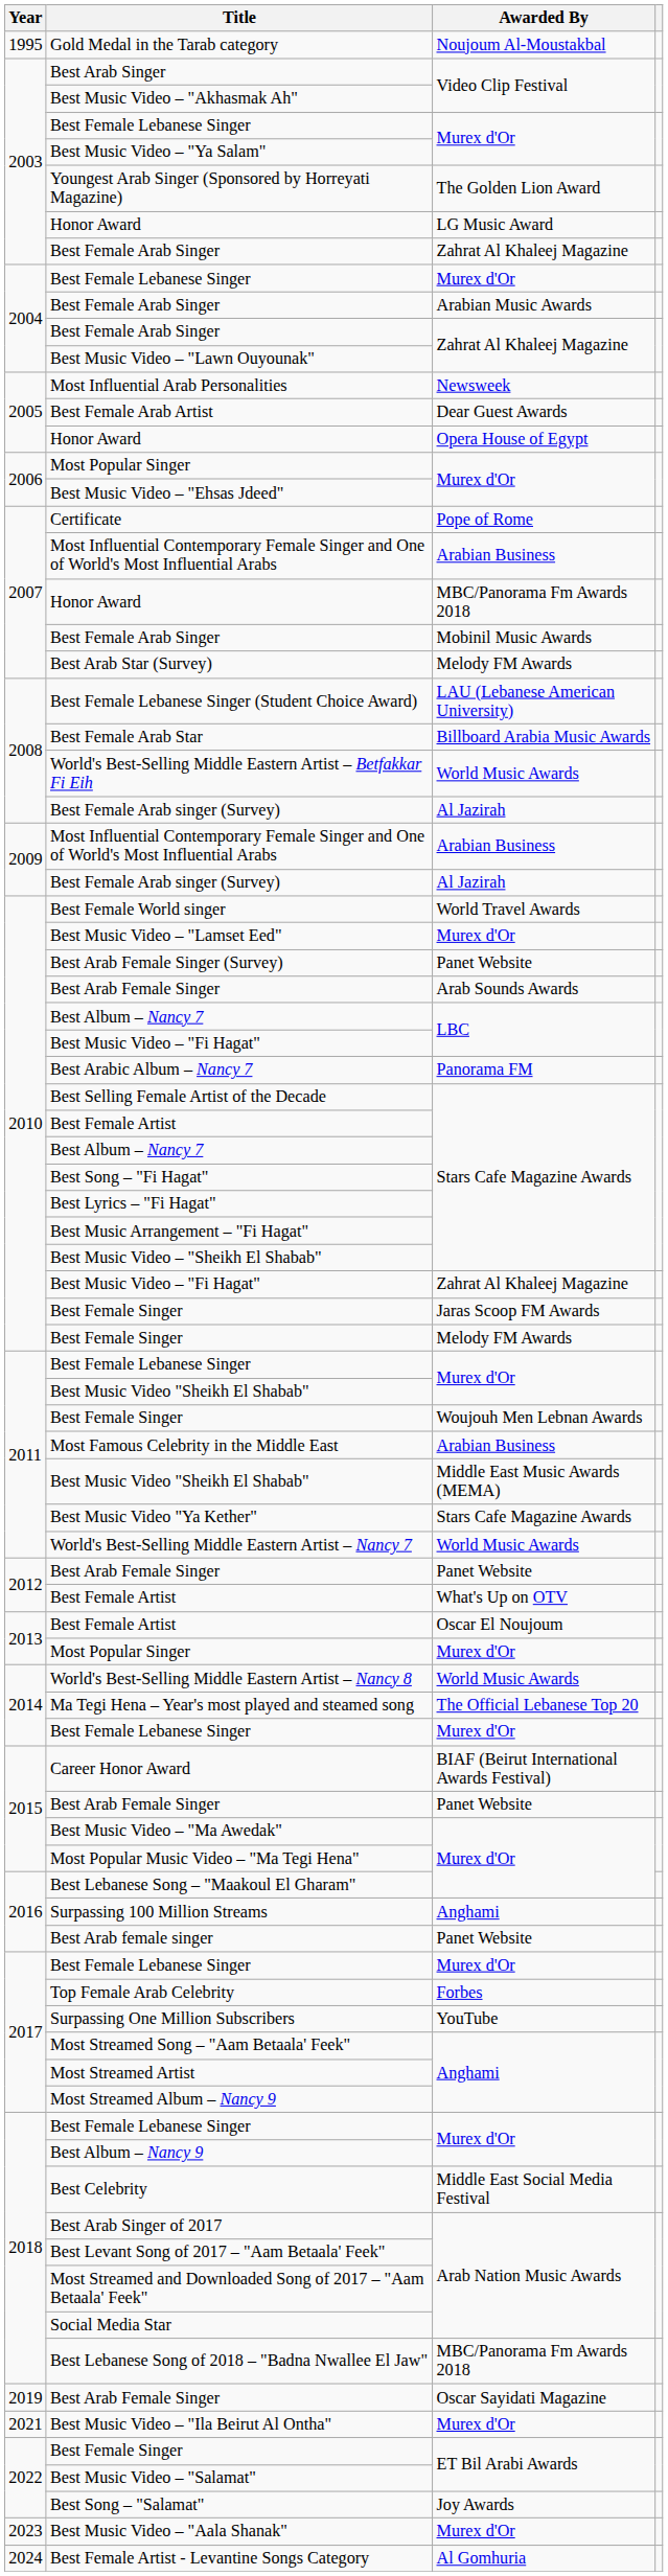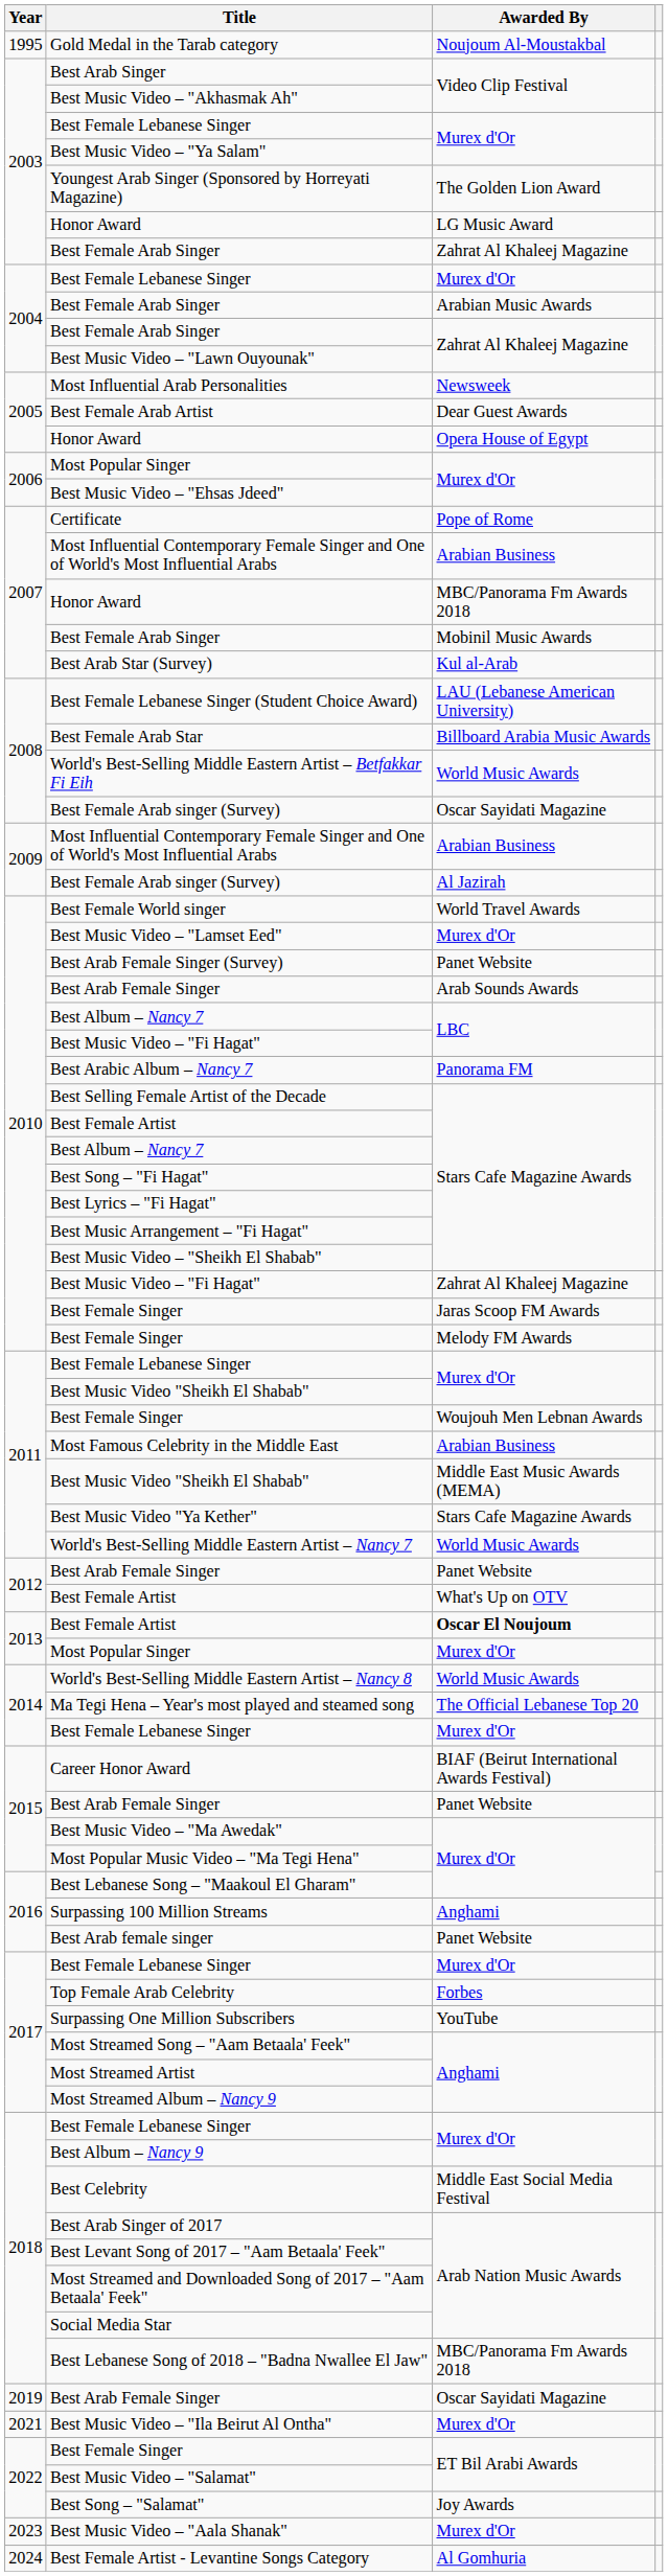Best Arab Star (Survey) | Awarded By: Melody FM Awards -> Kul al-Arab
2008 / Best Female Arab singer (Survey) | Awarded By: Al Jazirah -> Oscar Sayidati Magazine
2013 / Best Female Artist | Awarded By: normal -> bold
